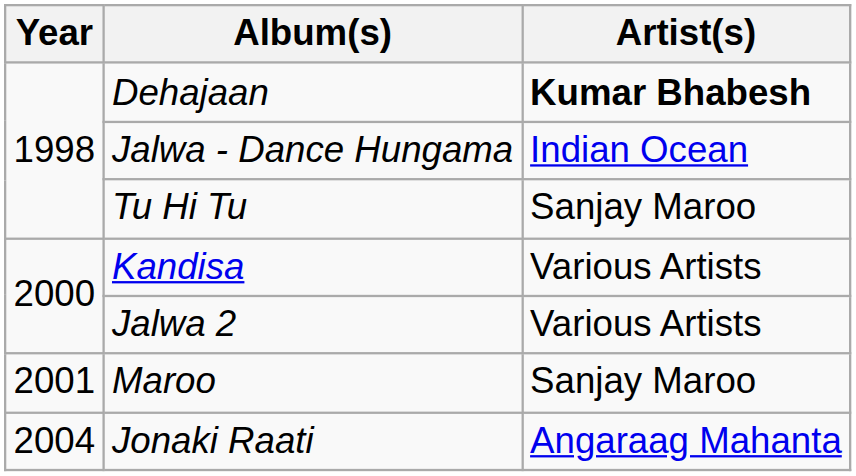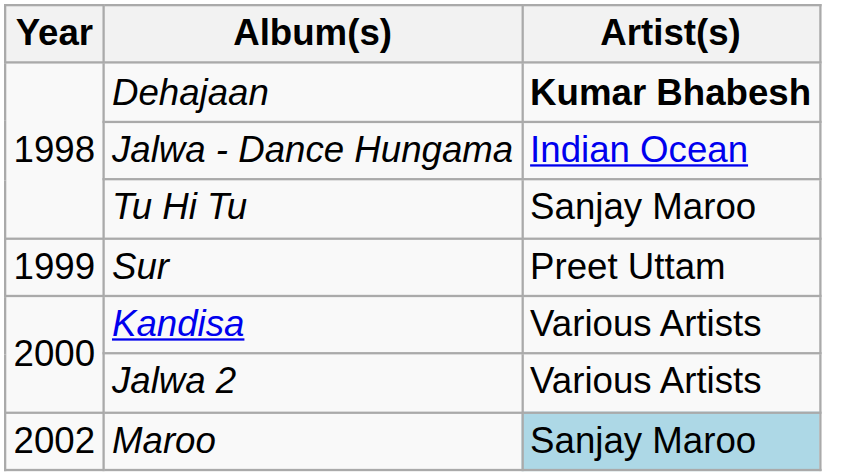+ row: 1999 | Sur | Preet Uttam
Maroo | Year: 2001 -> 2002
Maroo | Artist(s): no background -> lightblue background
- row: 2004 | Jonaki Raati | Angaraag Mahanta
